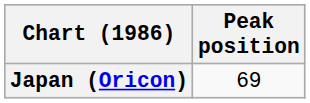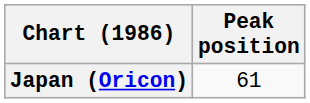Japan (Oricon) | Peak position: 69 -> 61
